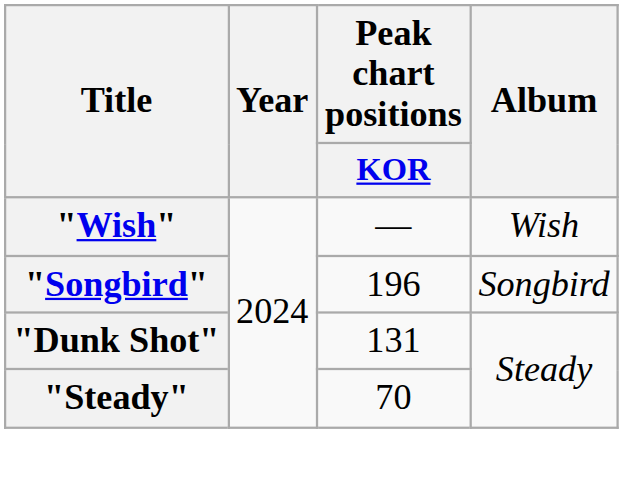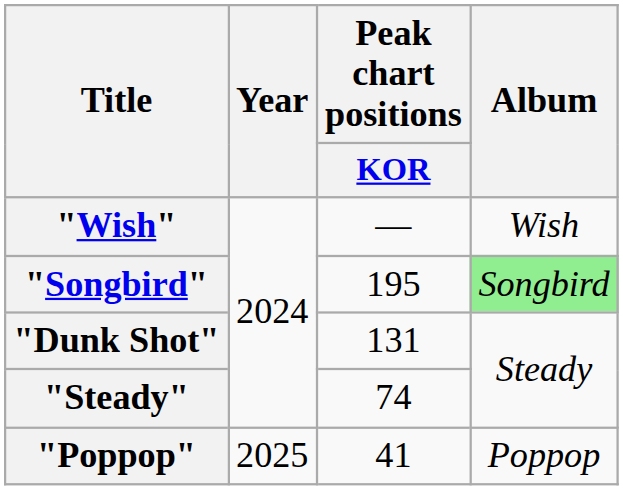"Songbird" | Peak chart positions / KOR: 196 -> 195
"Songbird" | Album: no background -> lightgreen background
"Steady" | Peak chart positions / KOR: 70 -> 74
+ row: "Poppop" | 2025 | 41 | Poppop
